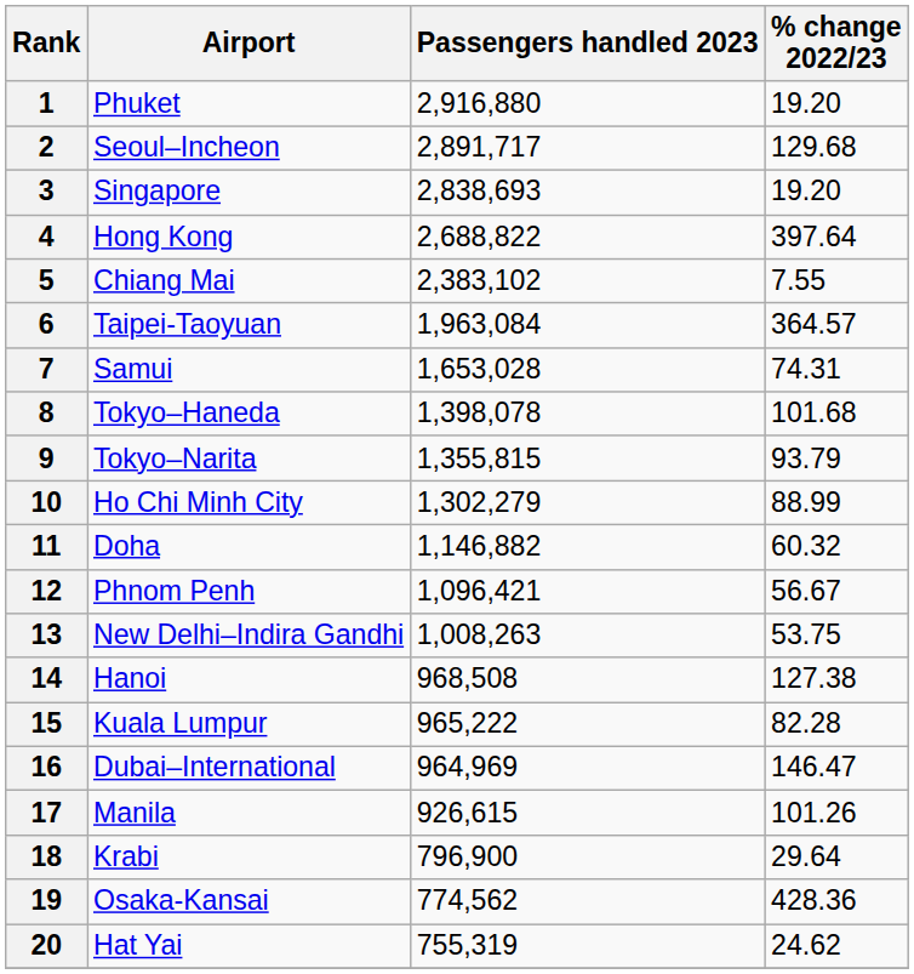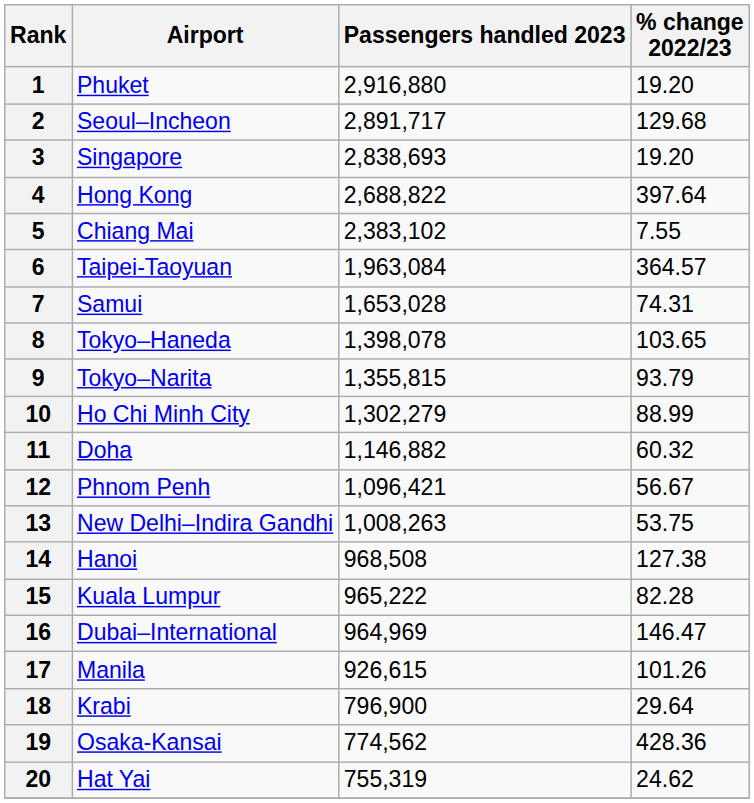8 | % change 2022/23: 101.68 -> 103.65
